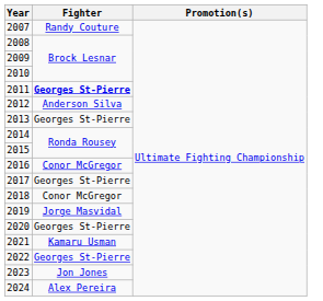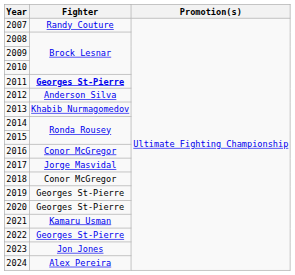2013 | Fighter: Georges St-Pierre -> Khabib Nurmagomedov
2017 | Fighter: Georges St-Pierre -> Jorge Masvidal
2019 | Fighter: Jorge Masvidal -> Georges St-Pierre
